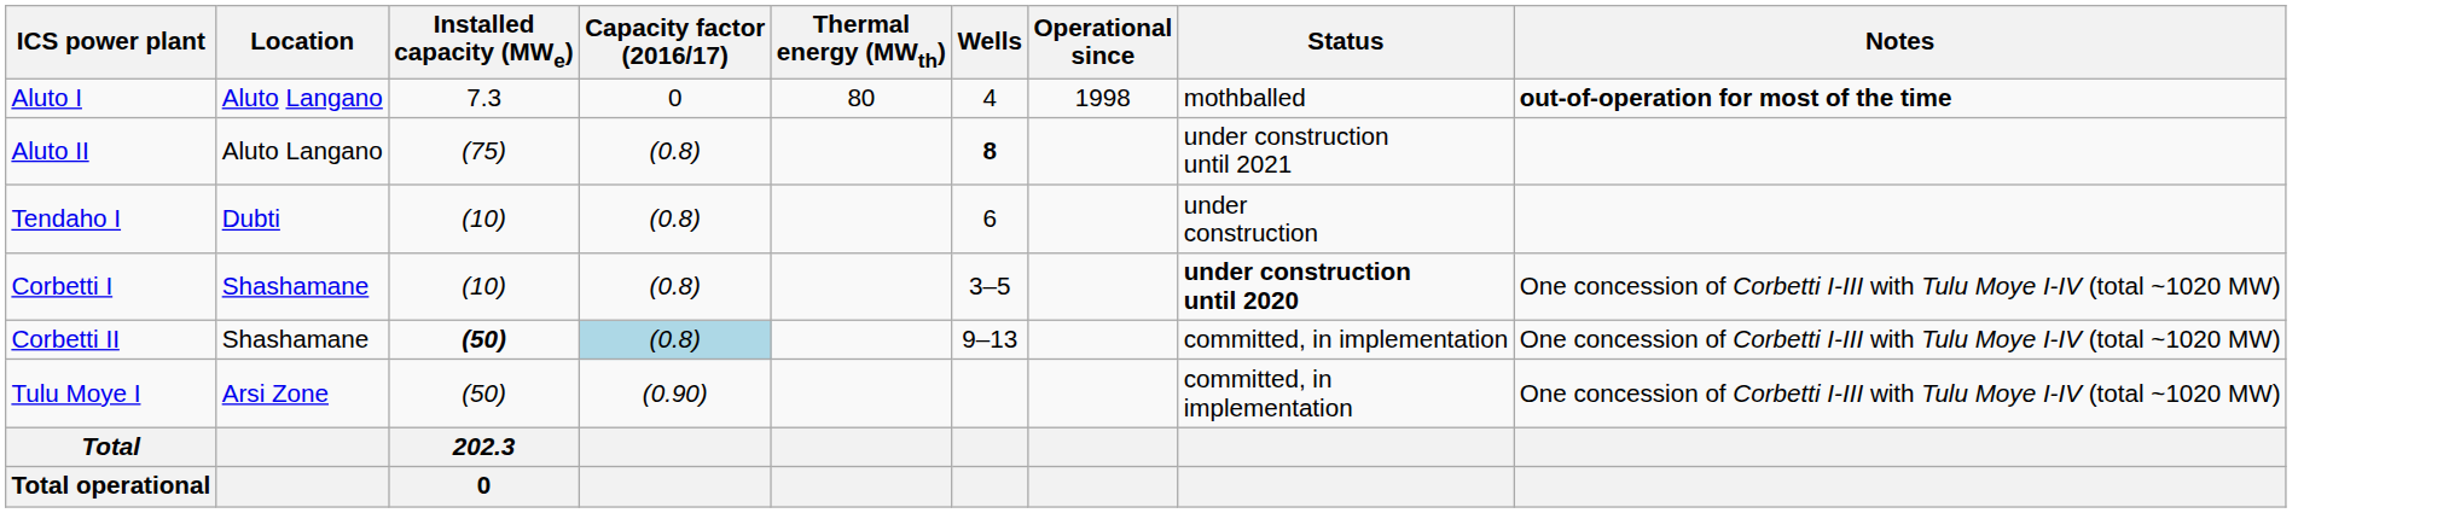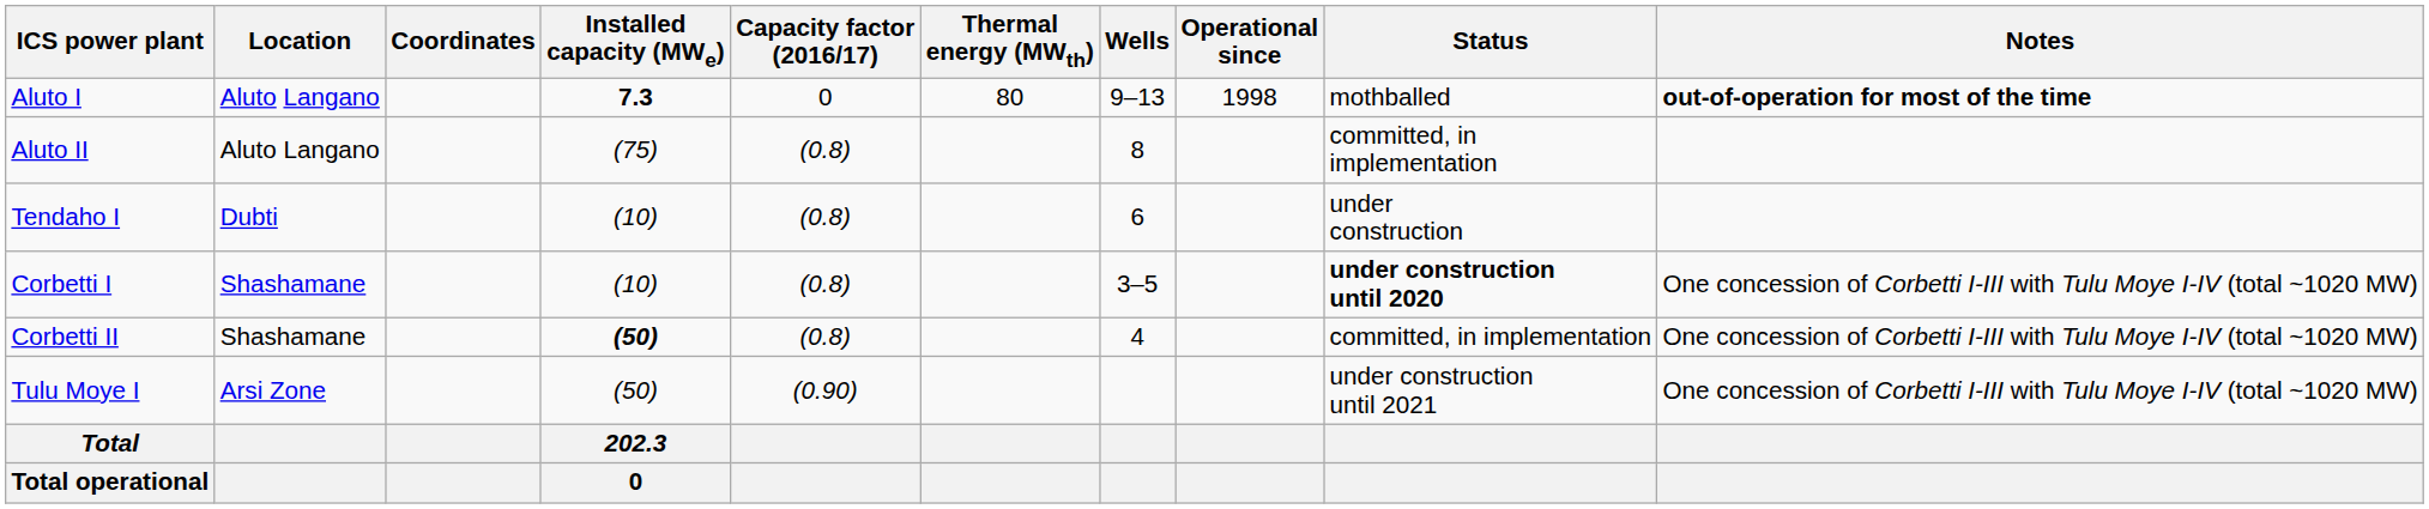+ column: Coordinates
Aluto I | Installed capacity (MWe): normal -> bold
Aluto I | Wells: 4 -> 9–13
Aluto II | Wells: bold -> normal
Aluto II | Status: under construction until 2021 -> committed, in implementation
Corbetti II | Capacity factor (2016/17): lightblue background -> no background
Corbetti II | Wells: 9–13 -> 4
Tulu Moye I | Status: committed, in implementation -> under construction until 2021
